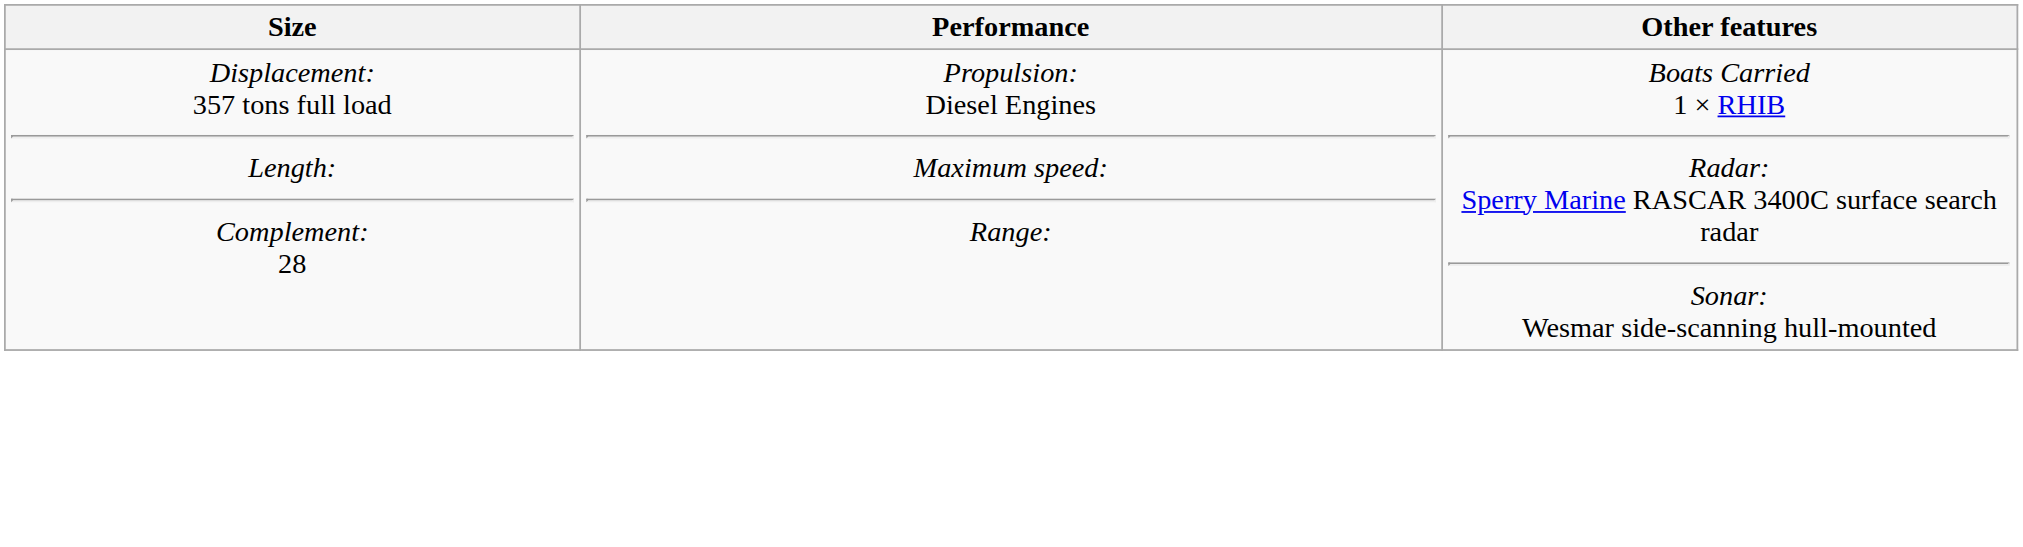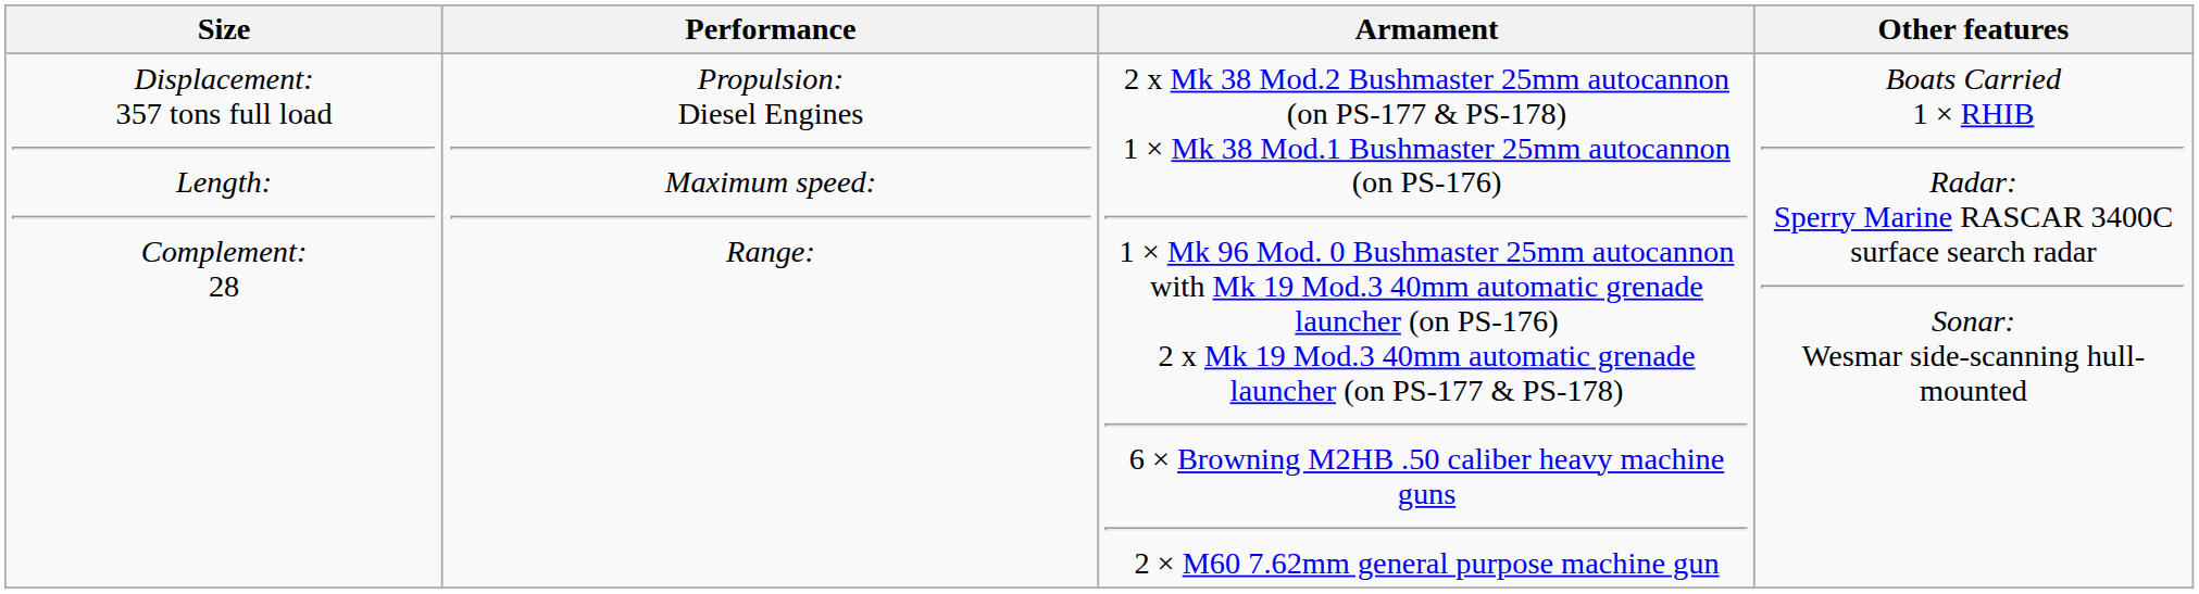+ column: Armament | 2 x Mk 38 Mod.2 Bushmaster 25mm autocannon (on PS-177 & PS-178) 1 × Mk 38 Mod.1 Bushmaster 25mm autocannon (on PS-176) 1 × Mk 96 Mod. 0 Bushmaster 25mm autocannon with Mk 19 Mod.3 40mm automatic grenade launcher (on PS-176) 2 x Mk 19 Mod.3 40mm automatic grenade launcher (on PS-177 & PS-178) 6 × Browning M2HB .50 caliber heavy machine guns 2 × M60 7.62mm general purpose machine gun
